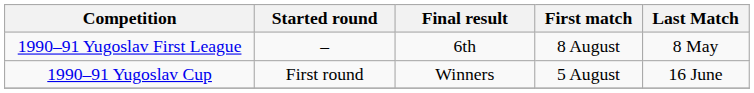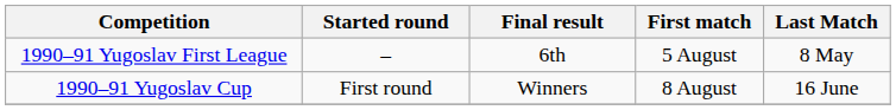1990–91 Yugoslav First League | First match: 8 August -> 5 August
1990–91 Yugoslav Cup | First match: 5 August -> 8 August
